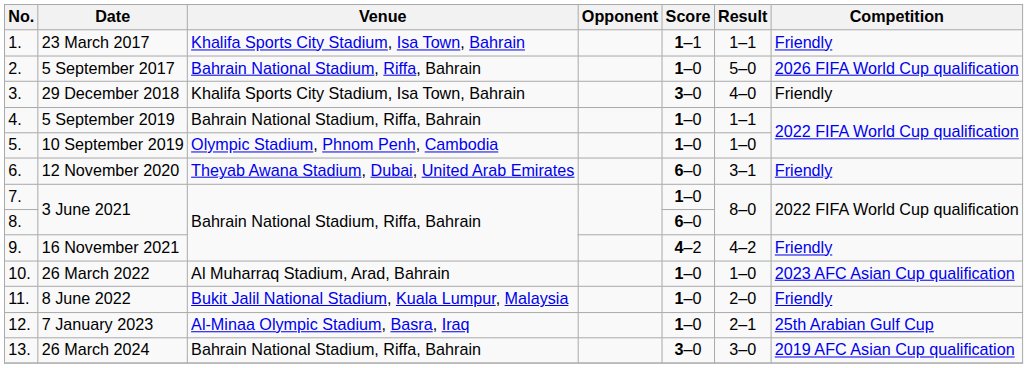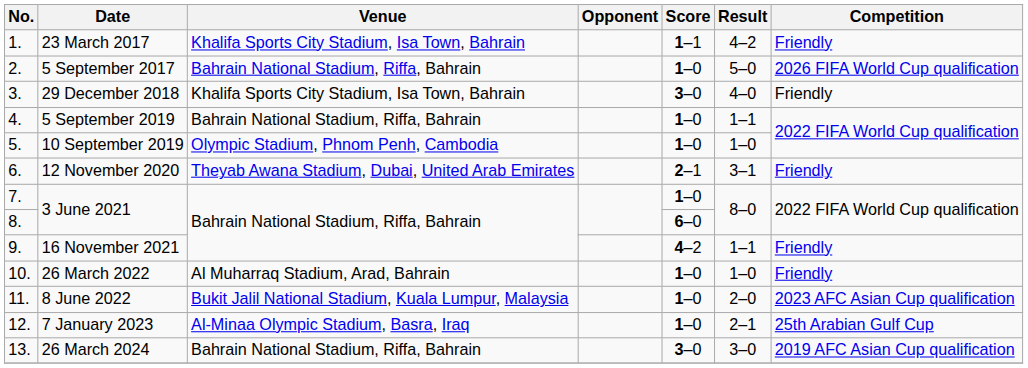23 March 2017 | Result: 1–1 -> 4–2
12 November 2020 | Score: 6–0 -> 2–1
16 November 2021 | Result: 4–2 -> 1–1
26 March 2022 | Competition: 2023 AFC Asian Cup qualification -> Friendly
8 June 2022 | Competition: Friendly -> 2023 AFC Asian Cup qualification
